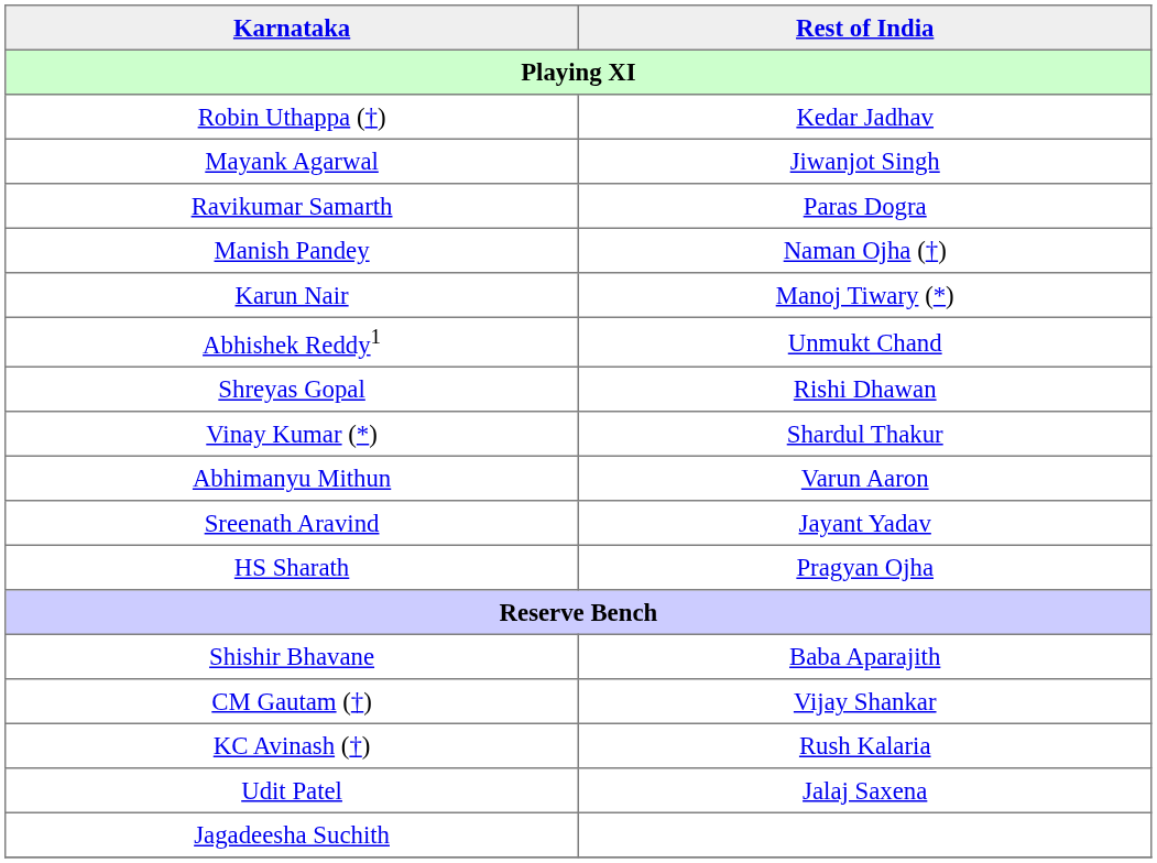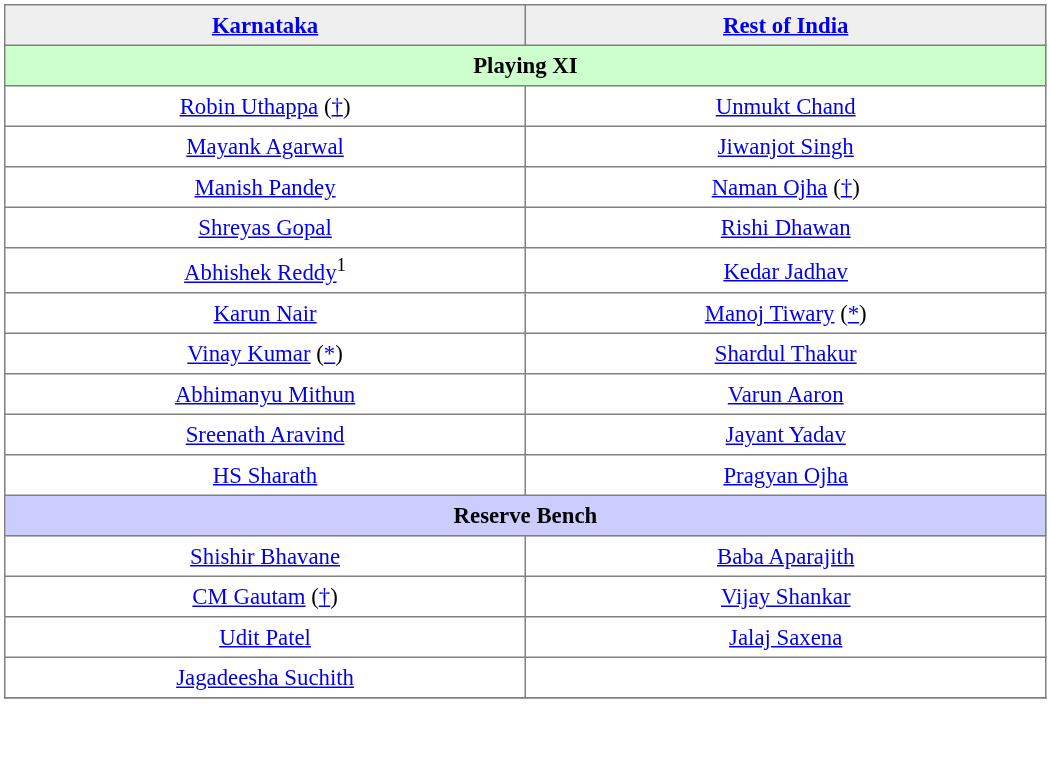Robin Uthappa (†) | Rest of India: Kedar Jadhav -> Unmukt Chand
- row: Ravikumar Samarth | Paras Dogra
rows swapped: Karun Nair <-> Shreyas Gopal
Abhishek Reddy1 | Rest of India: Unmukt Chand -> Kedar Jadhav
- row: KC Avinash (†) | Rush Kalaria
